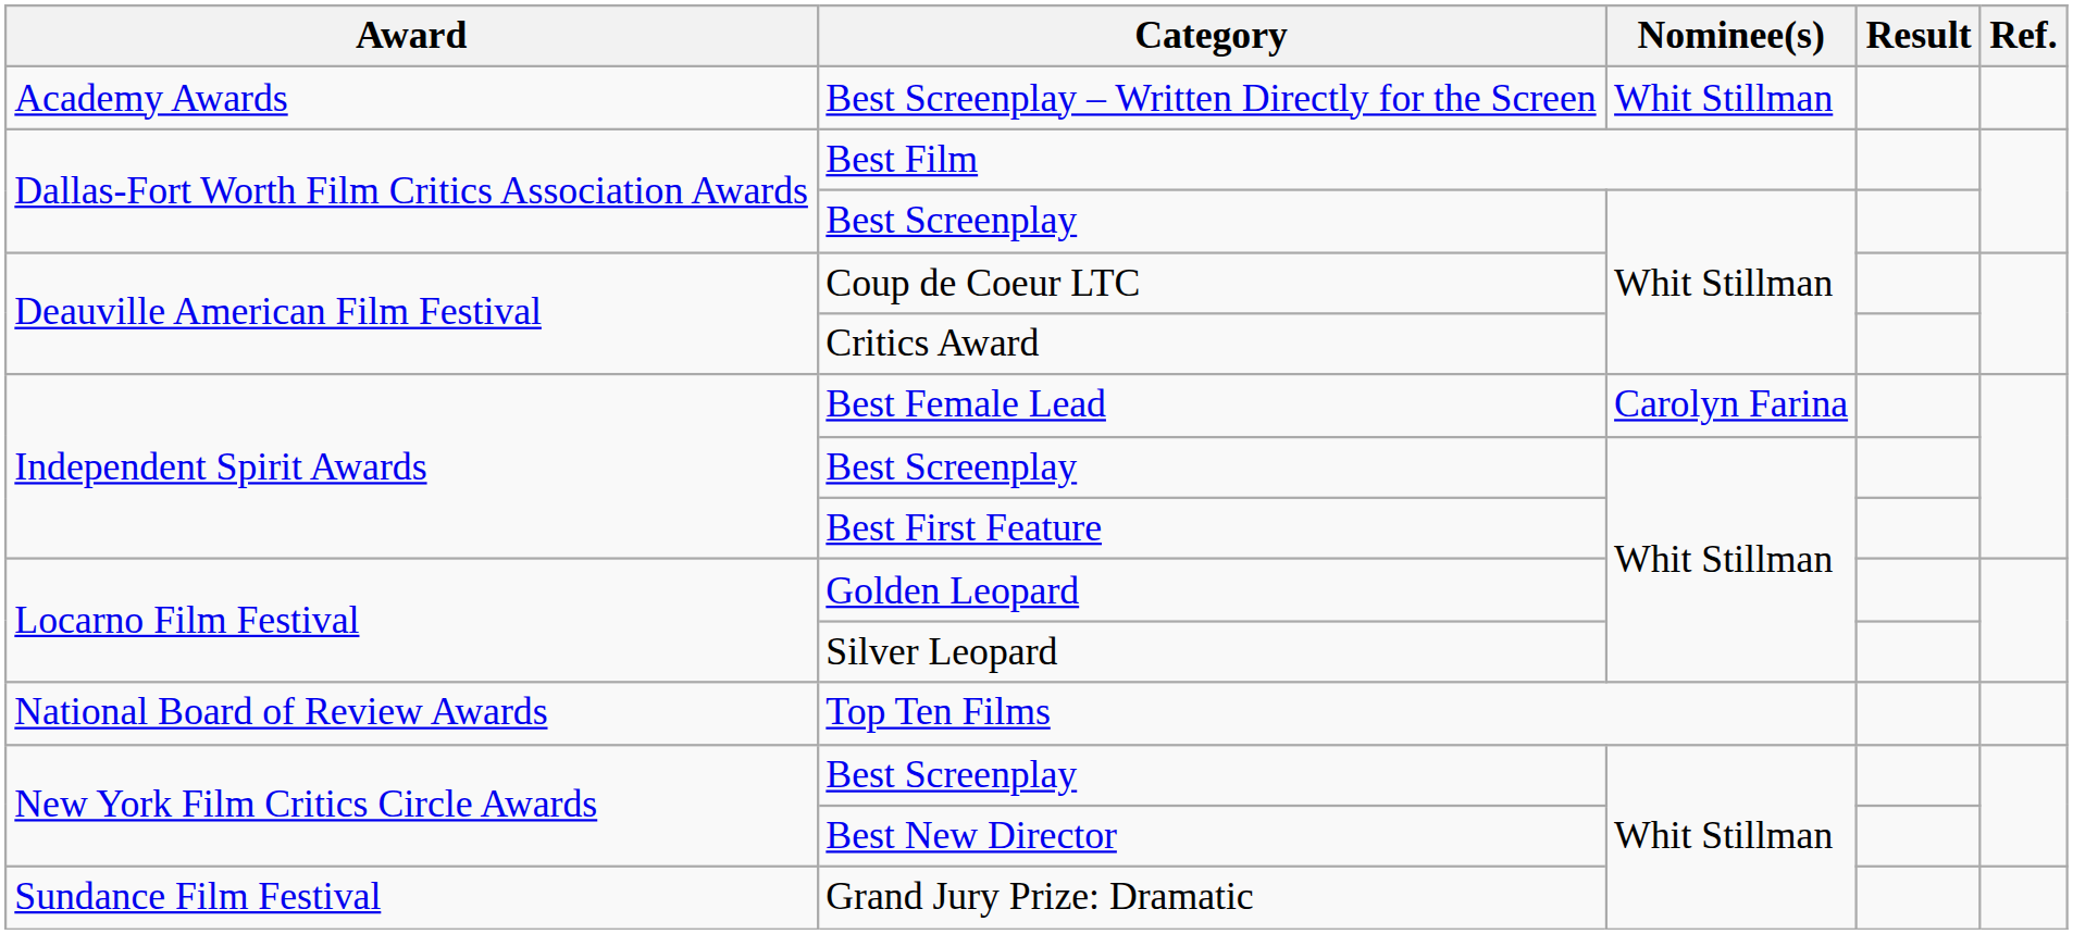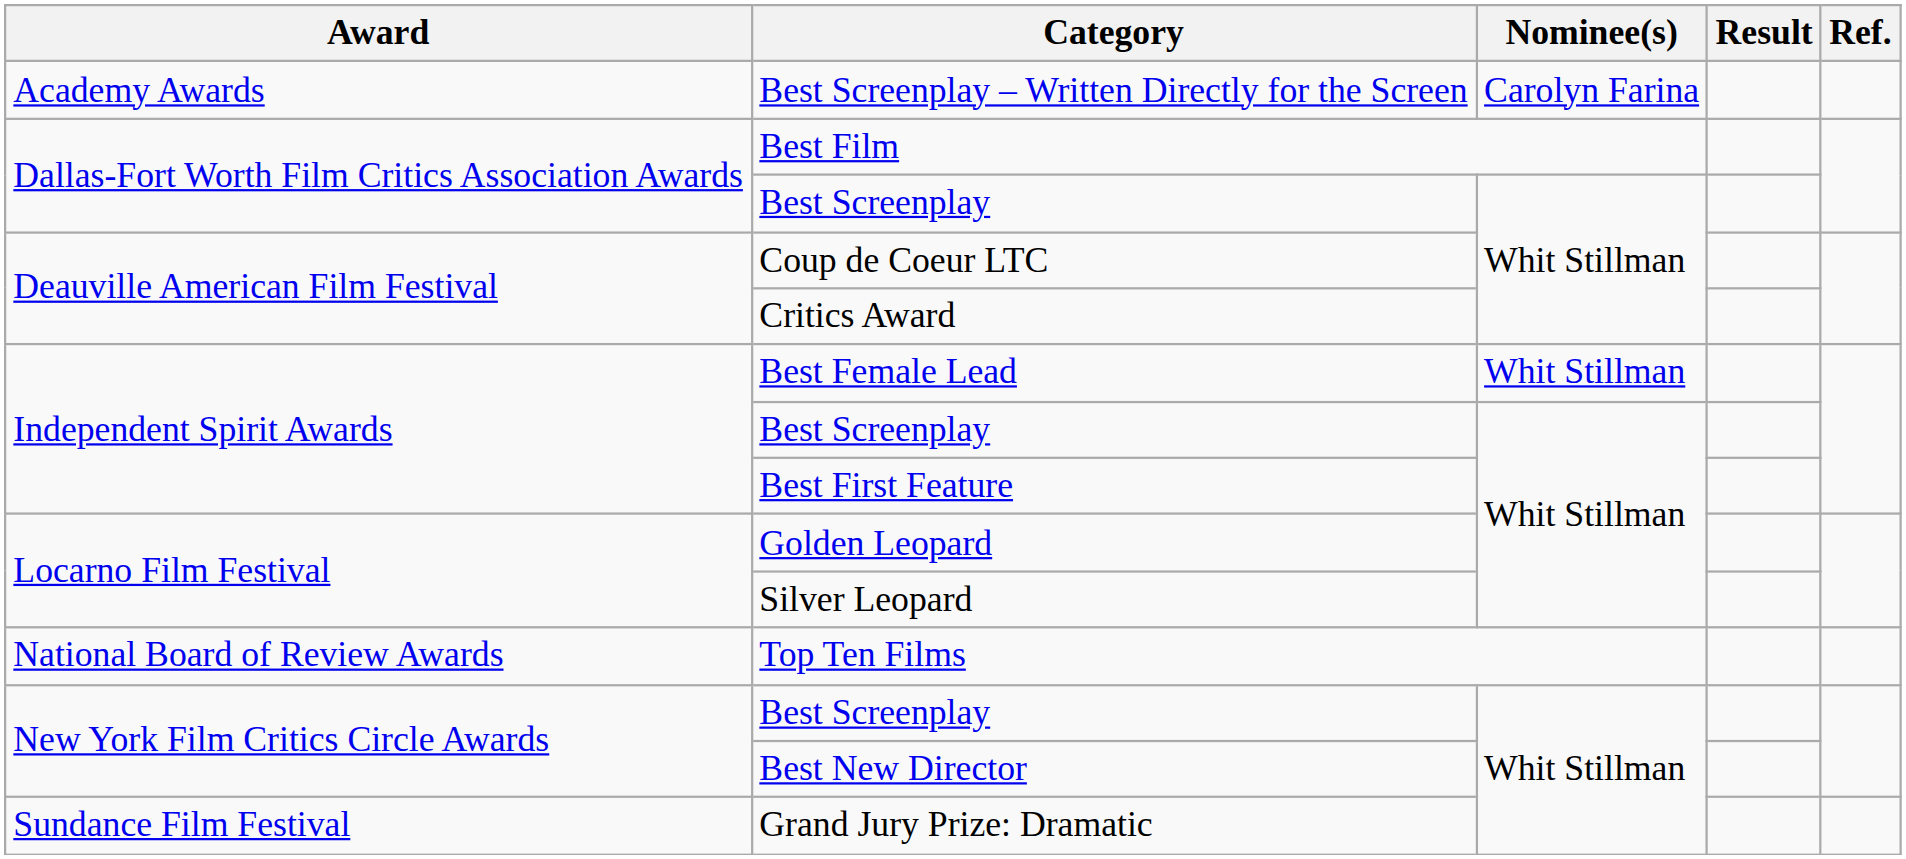Best Screenplay – Written Directly for the Screen | Nominee(s): Whit Stillman -> Carolyn Farina
Best Female Lead | Nominee(s): Carolyn Farina -> Whit Stillman
